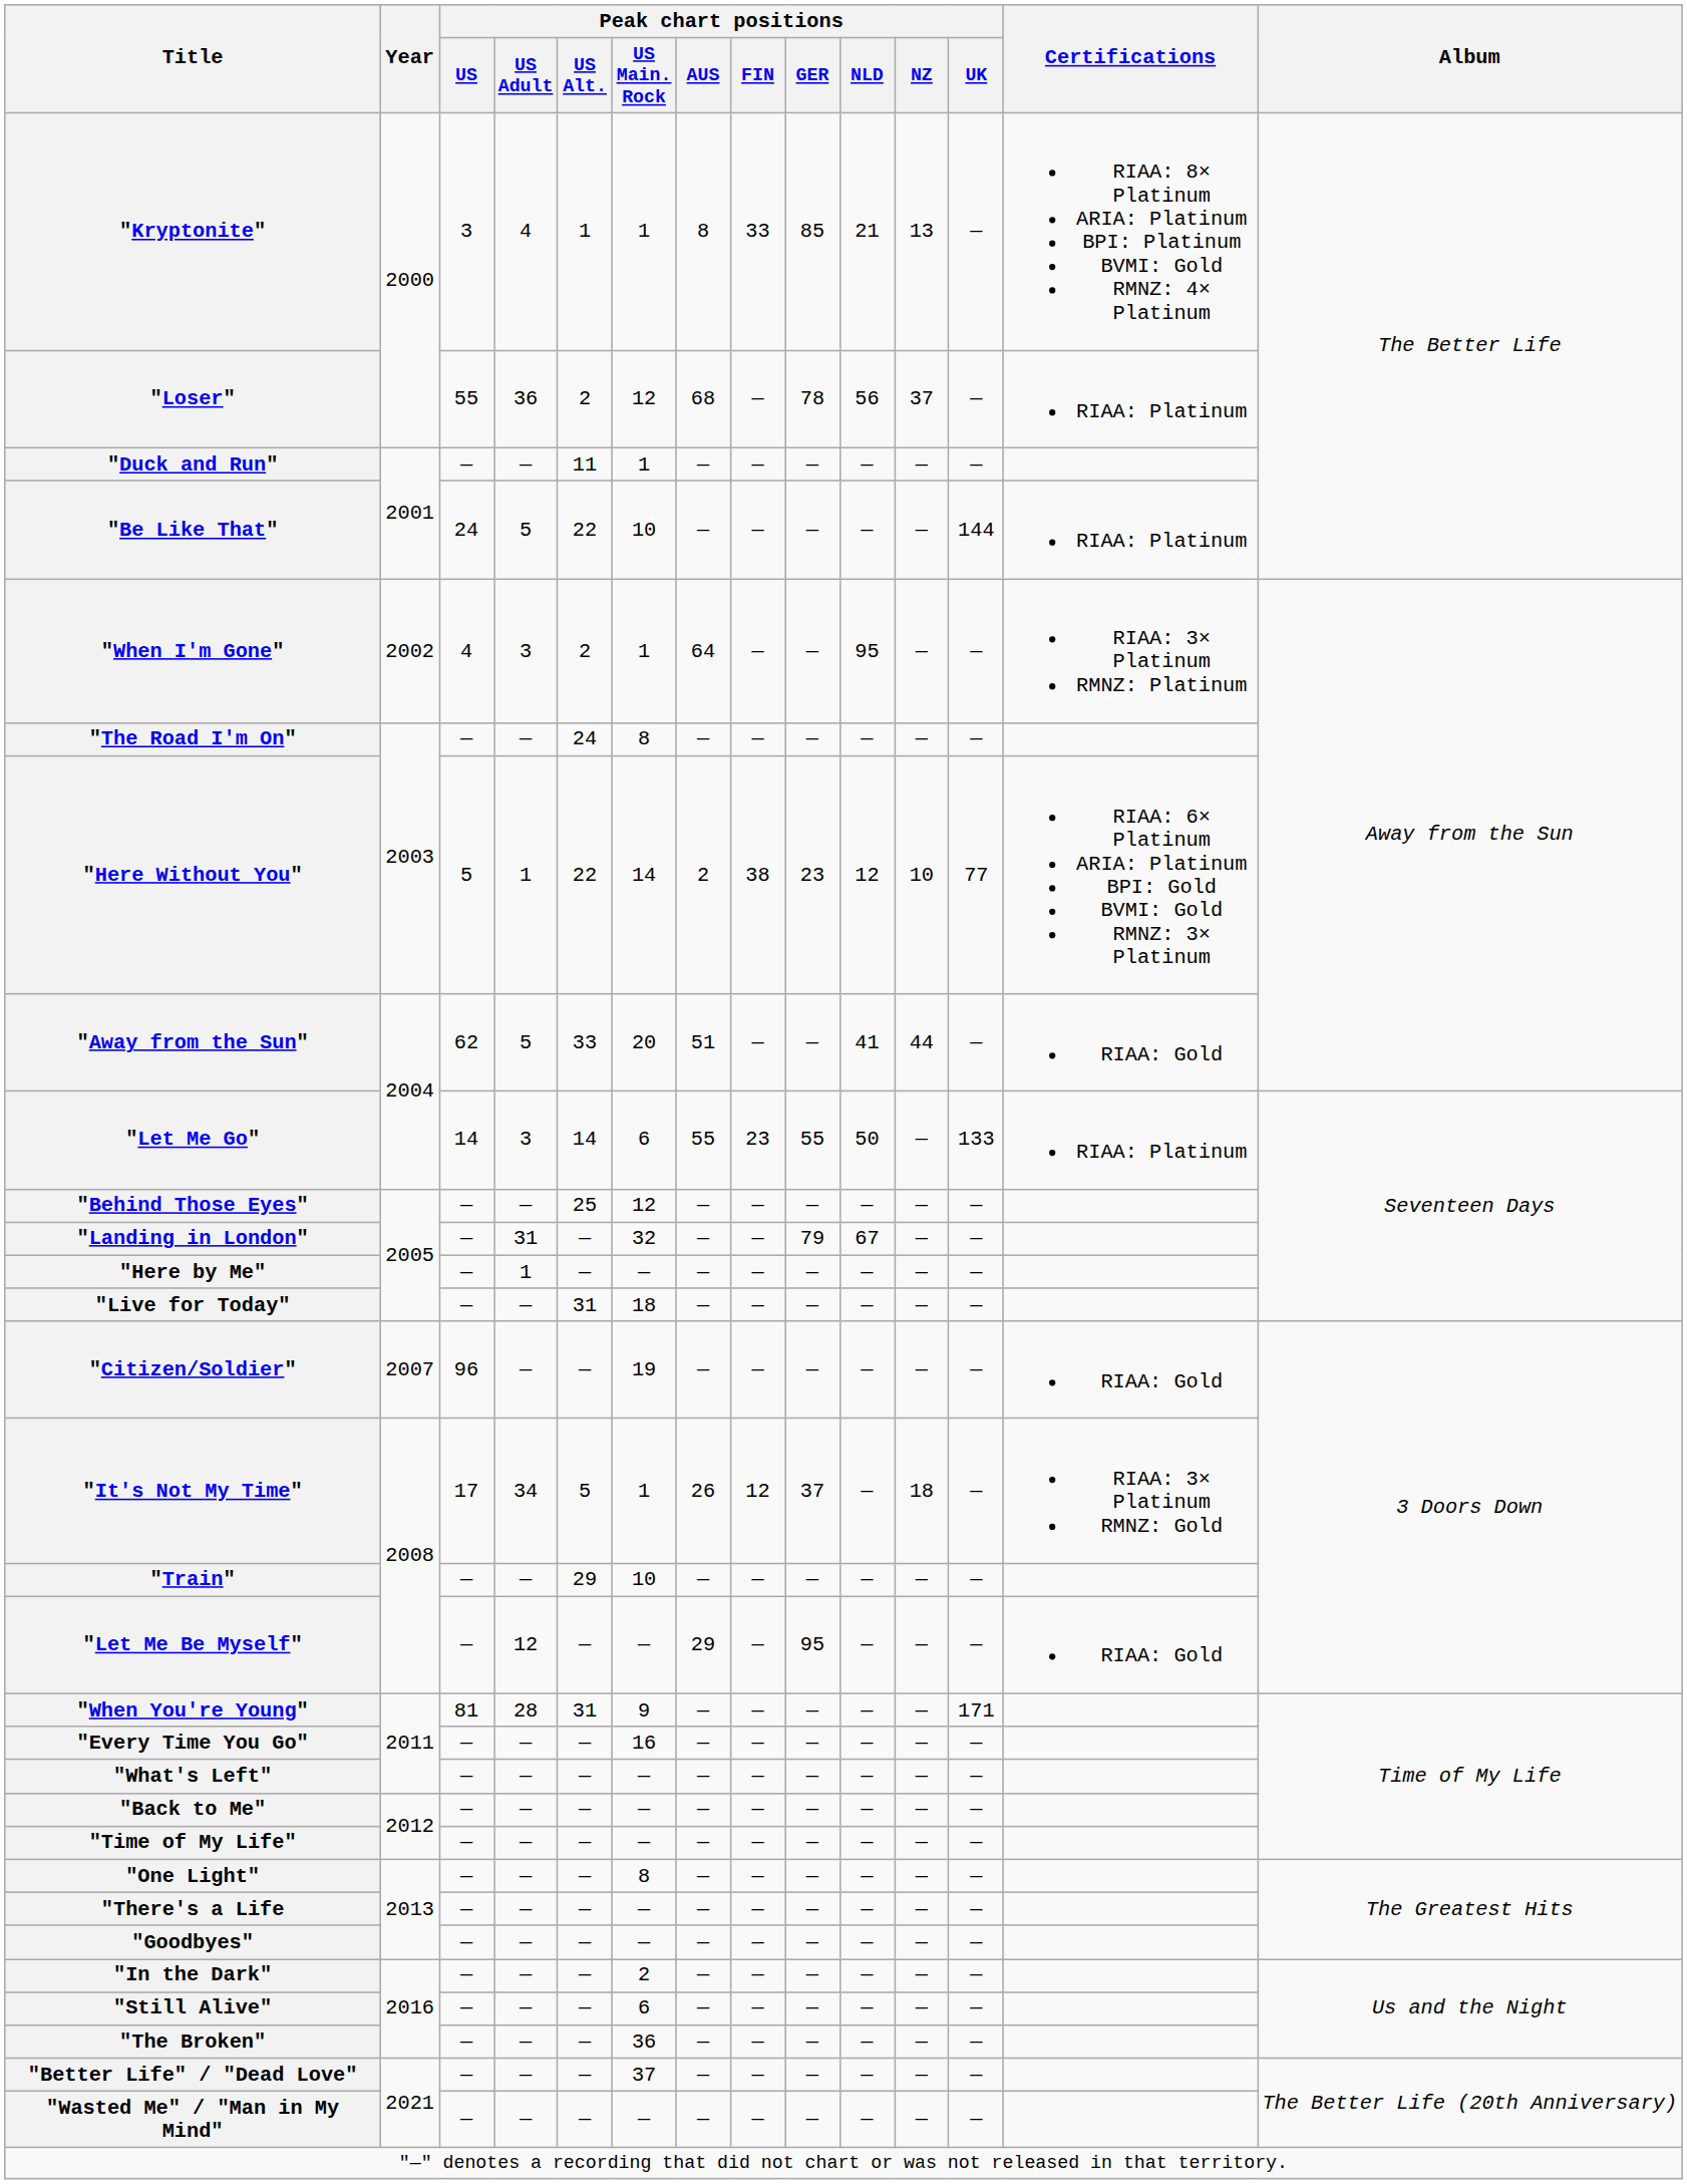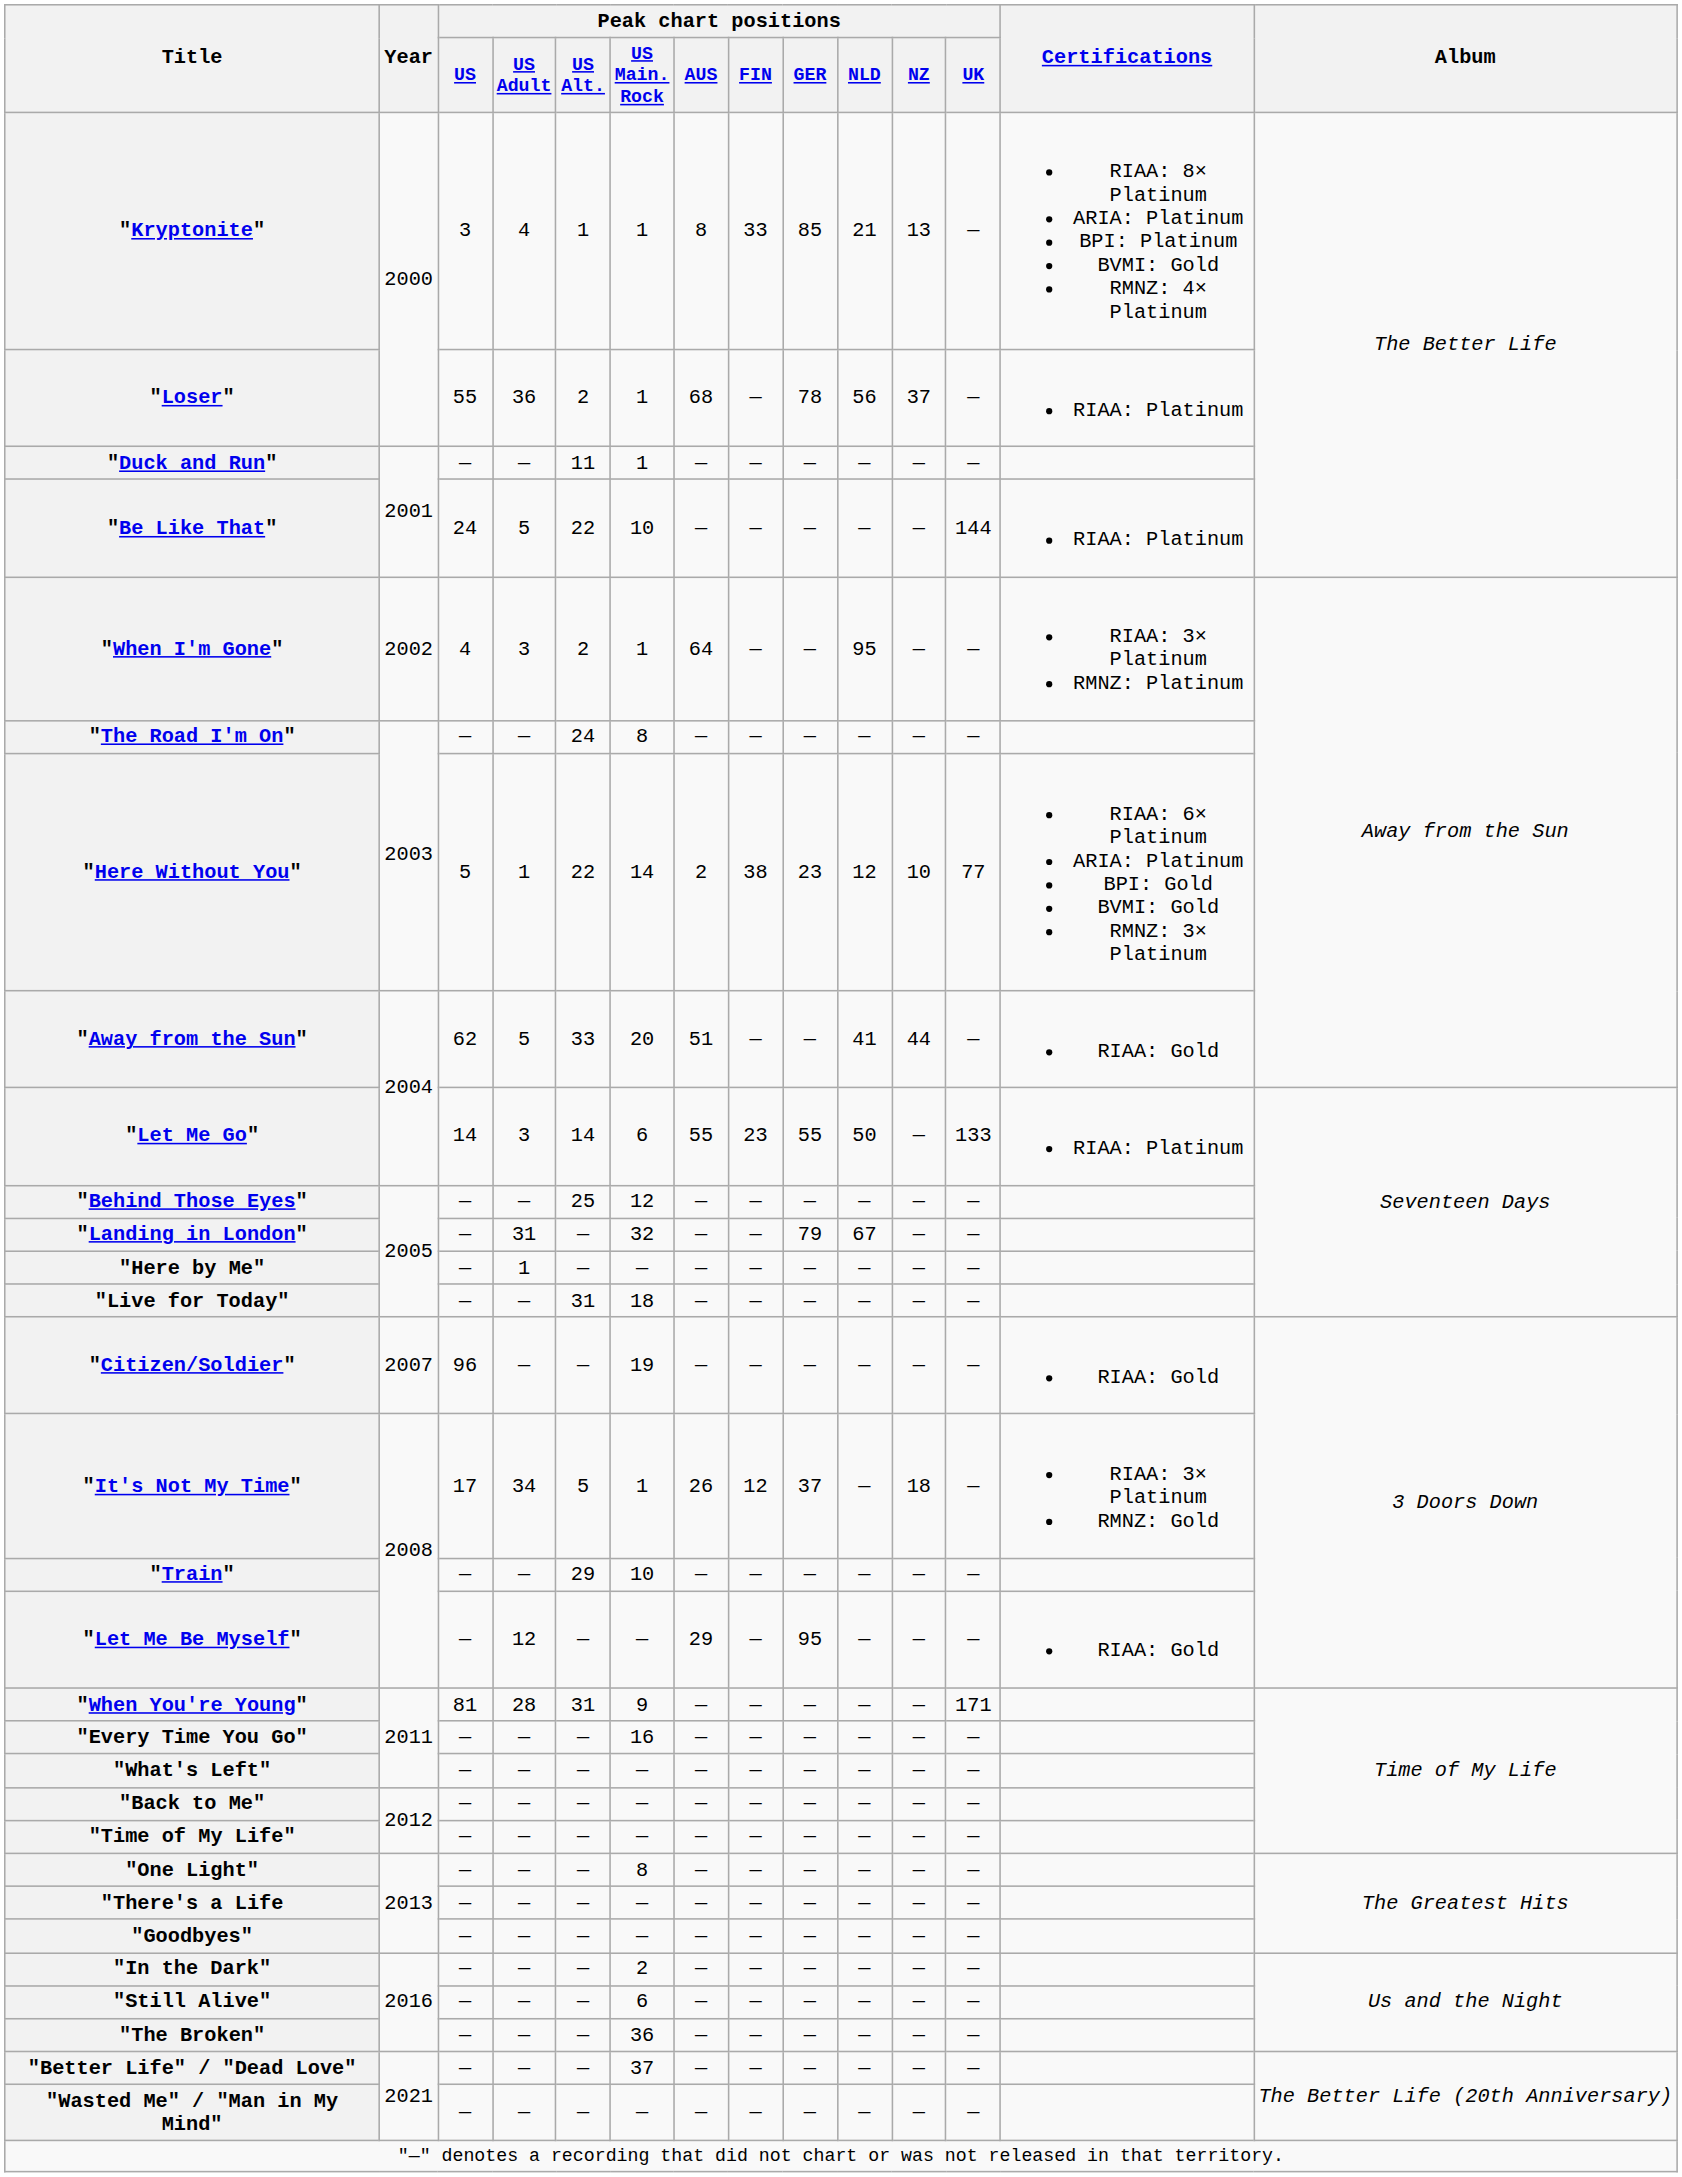"Loser" | Peak chart positions / US Main. Rock: 12 -> 1
